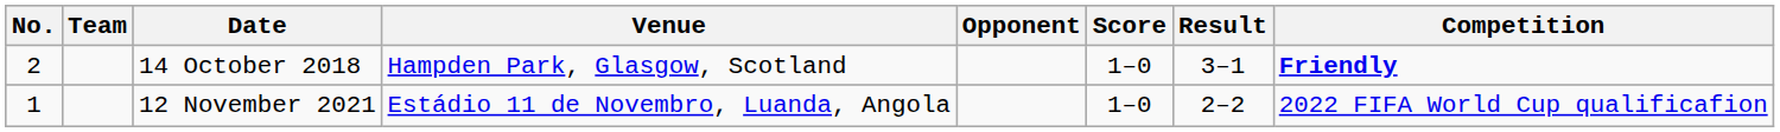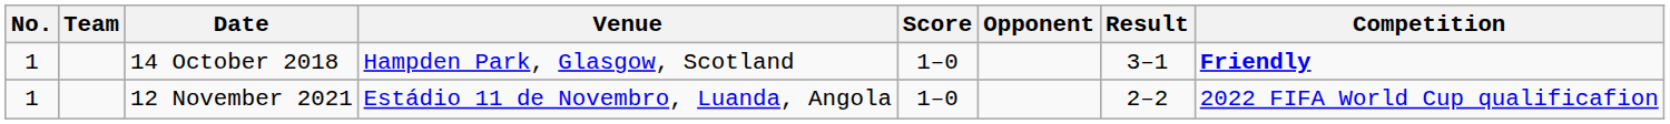columns swapped: Opponent <-> Score
14 October 2018 | No.: 2 -> 1
